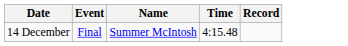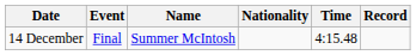+ column: Nationality
